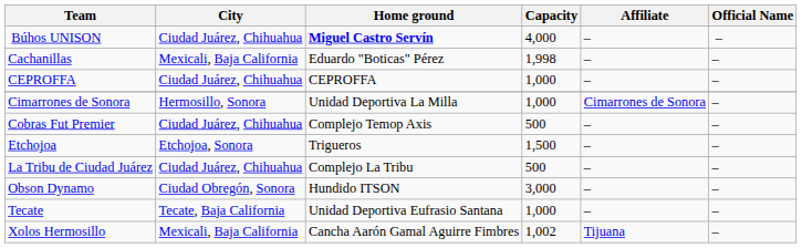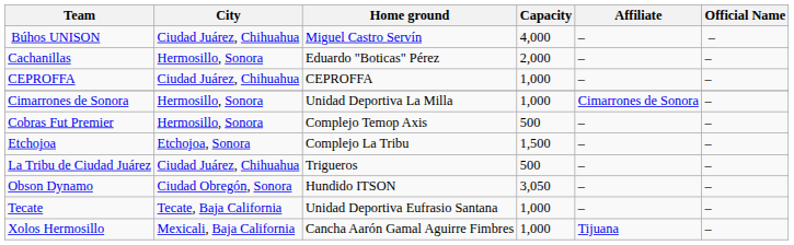Búhos UNISON | Home ground: bold -> normal
Cachanillas | City: Mexicali, Baja California -> Hermosillo, Sonora
Cachanillas | Capacity: 1,998 -> 2,000
Cobras Fut Premier | City: Ciudad Juárez, Chihuahua -> Hermosillo, Sonora
Etchojoa | Home ground: Trigueros -> Complejo La Tribu
La Tribu de Ciudad Juárez | Home ground: Complejo La Tribu -> Trigueros
Obson Dynamo | Capacity: 3,000 -> 3,050
Xolos Hermosillo | Capacity: 1,002 -> 1,000
